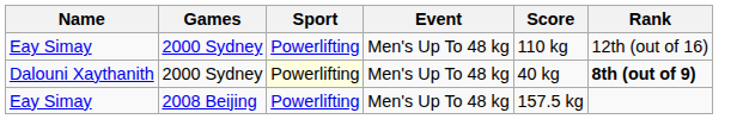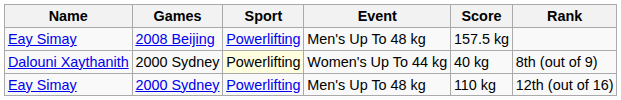rows swapped: Eay Simay / 2000 Sydney <-> Eay Simay / 2008 Beijing
Dalouni Xaythanith | Event: Men's Up To 48 kg -> Women's Up To 44 kg
Dalouni Xaythanith | Rank: bold -> normal
